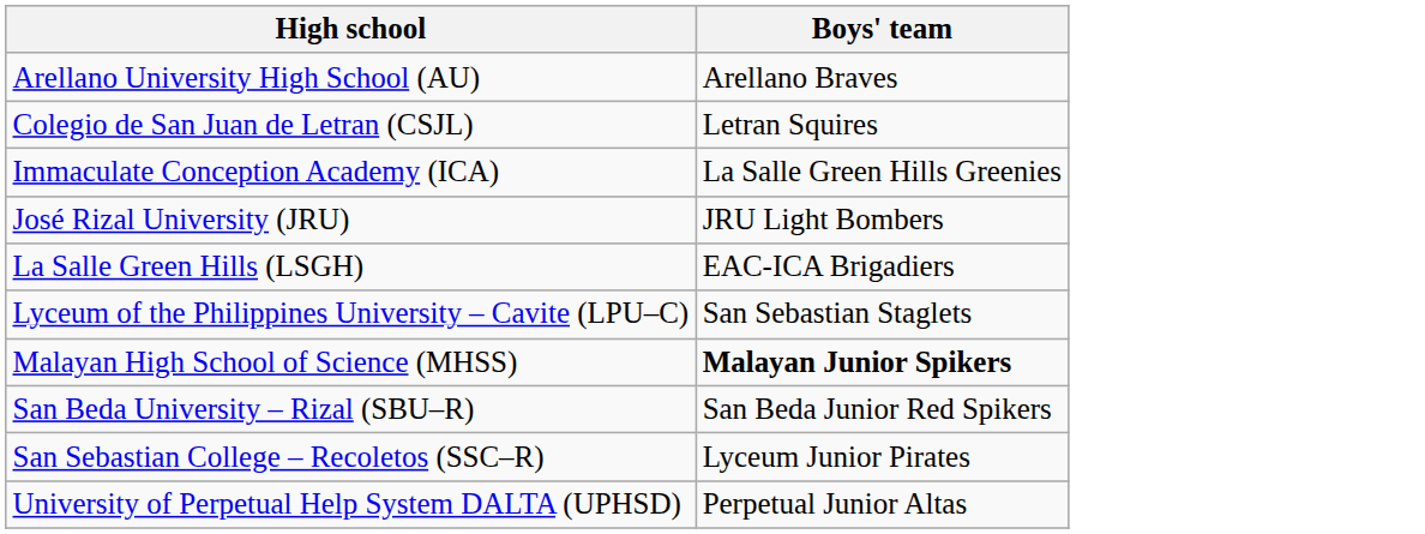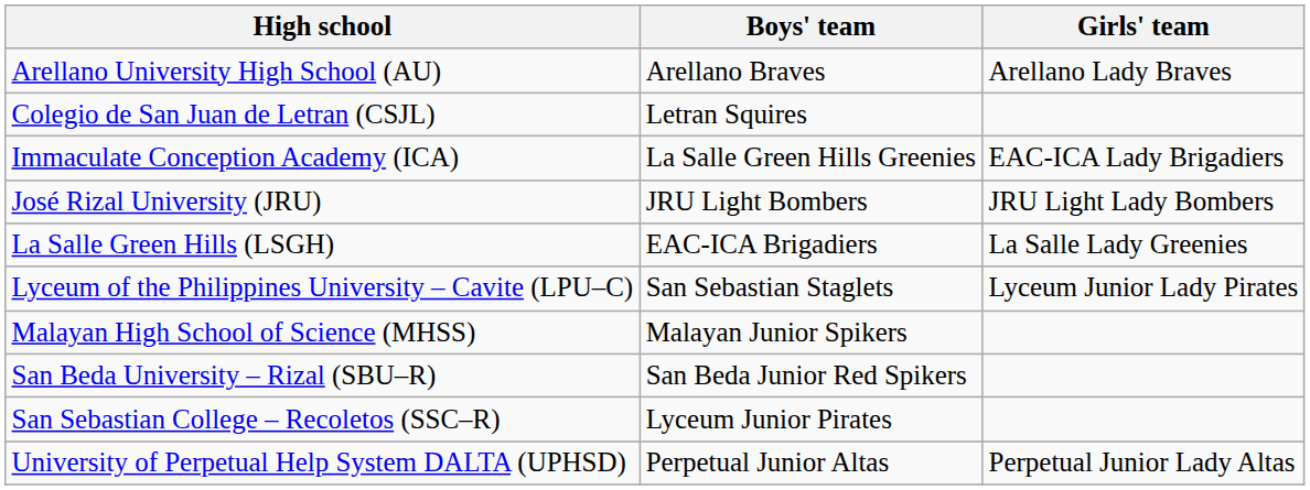+ column: Girls' team | Arellano Lady Braves | EAC-ICA Lady Brigadiers | JRU Light Lady Bombers | La Salle Lady Greenies | Lyceum Junior Lady Pirates | Perpetual Junior Lady Altas
Malayan High School of Science (MHSS) | Boys' team: bold -> normal
